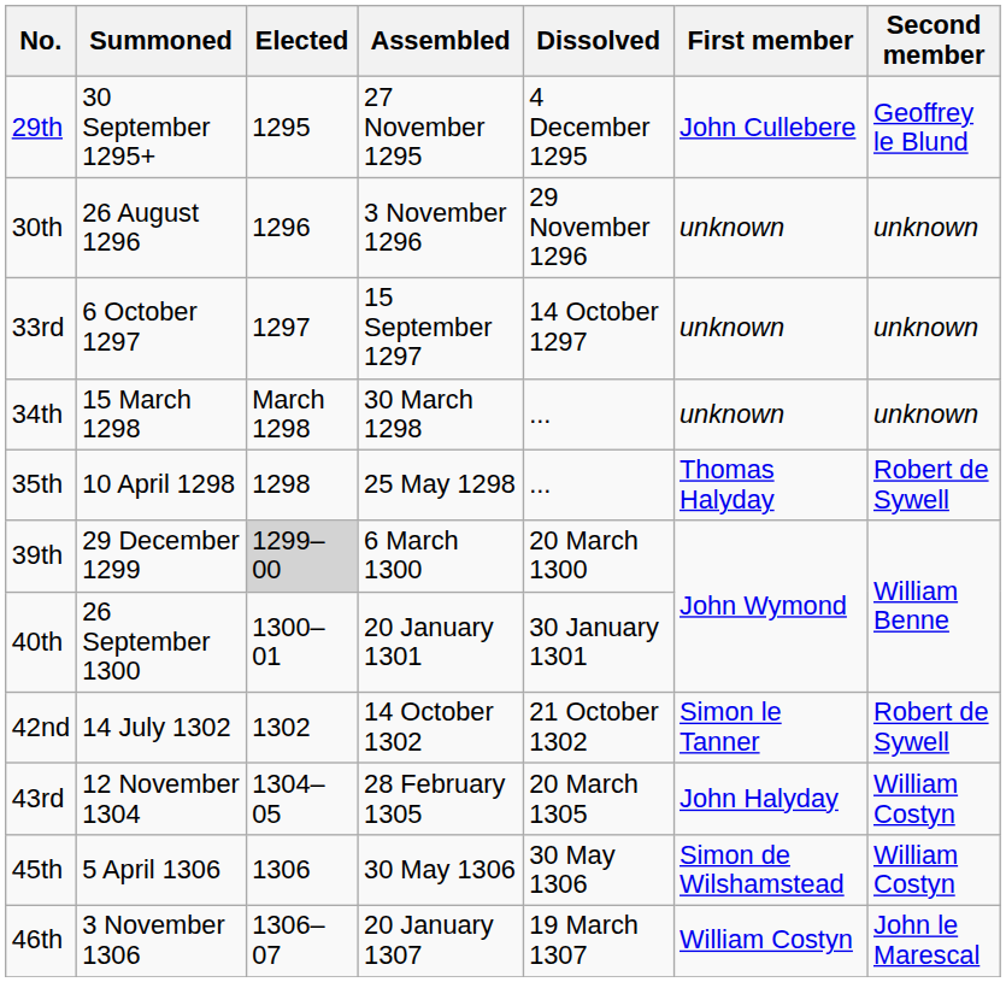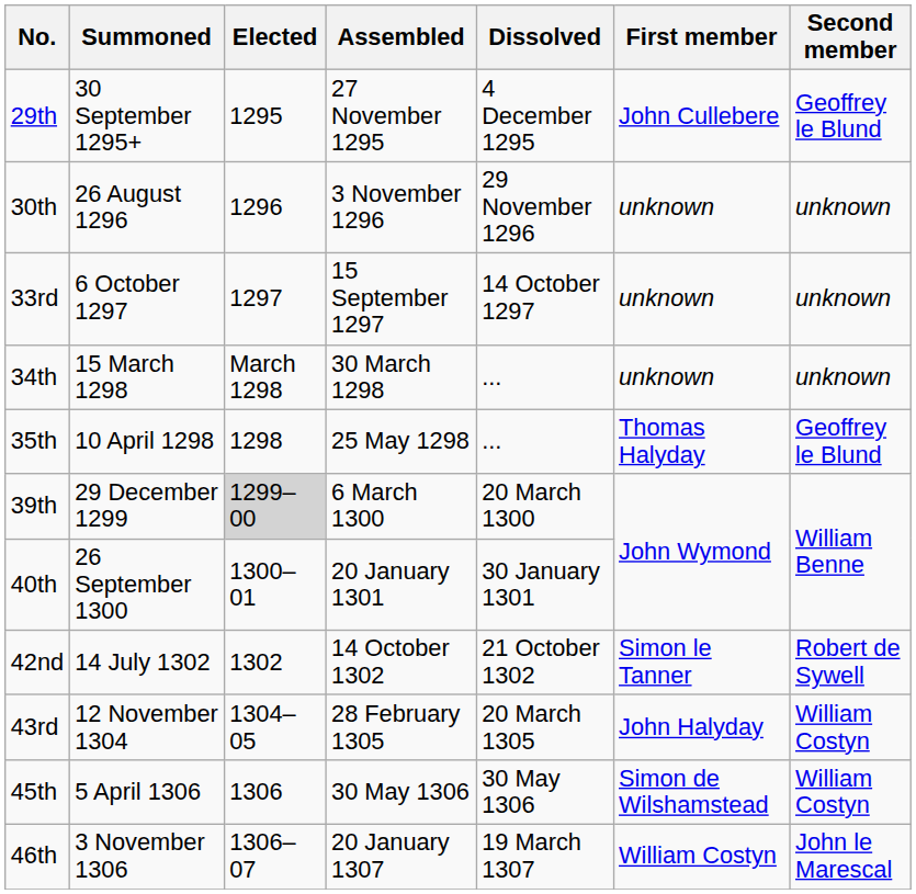35th | Second member: Robert de Sywell -> Geoffrey le Blund
